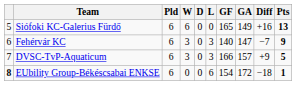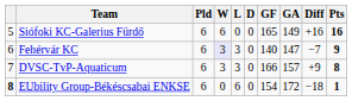columns swapped: D <-> L
Siófoki KC-Galerius Fürdő | Pts: 13 -> 16
Fehérvár KC | W: no background -> lavender background
DVSC-TvP-Aquaticum | Pts: 5 -> 8
